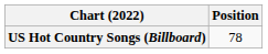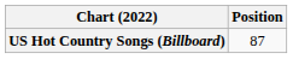US Hot Country Songs (Billboard) | Position: 78 -> 87
